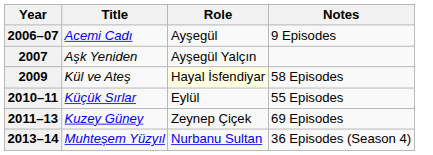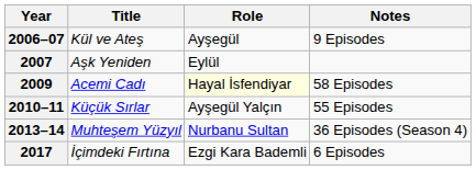2006–07 | Title: Acemi Cadı -> Kül ve Ateş
2007 | Role: Ayşegül Yalçın -> Eylül
2009 | Title: Kül ve Ateş -> Acemi Cadı
2010–11 | Role: Eylül -> Ayşegül Yalçın
- row: 2011–13 | Kuzey Güney | Zeynep Çiçek | 69 Episodes
+ row: 2017 | İçimdeki Fırtına | Ezgi Kara Bademli | 6 Episodes
